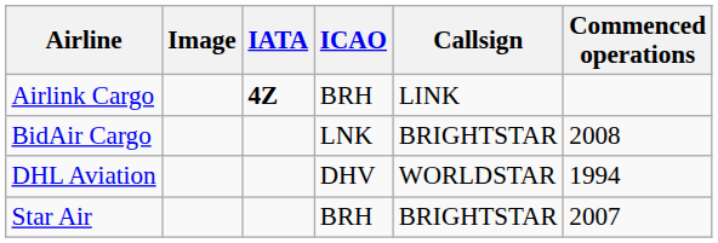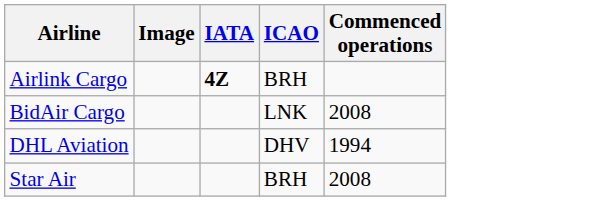- column: Callsign | LINK | BRIGHTSTAR | WORLDSTAR | BRIGHTSTAR
Star Air | Commenced operations: 2007 -> 2008
